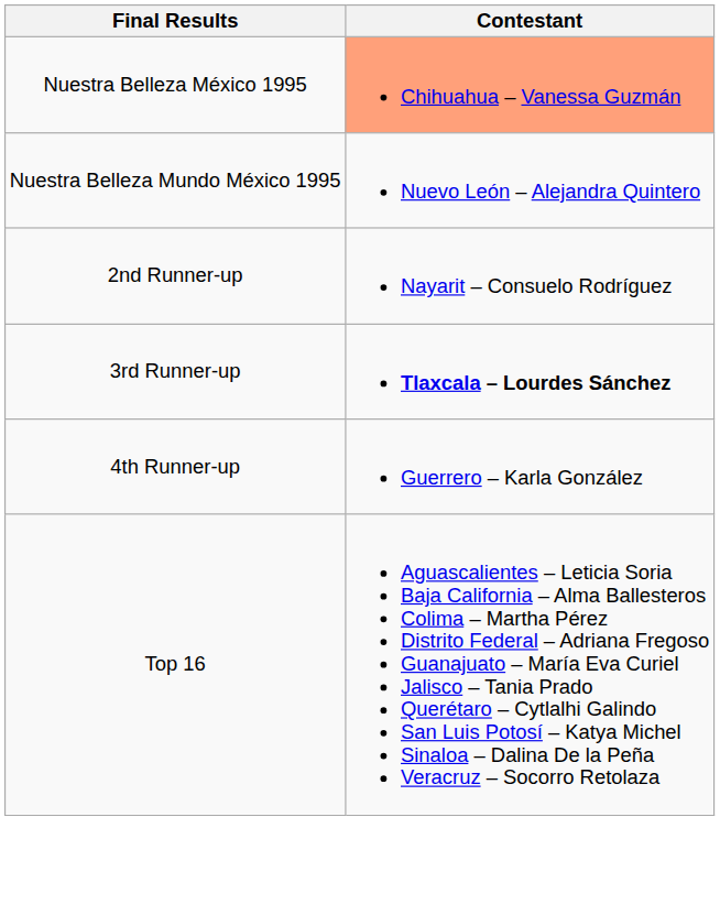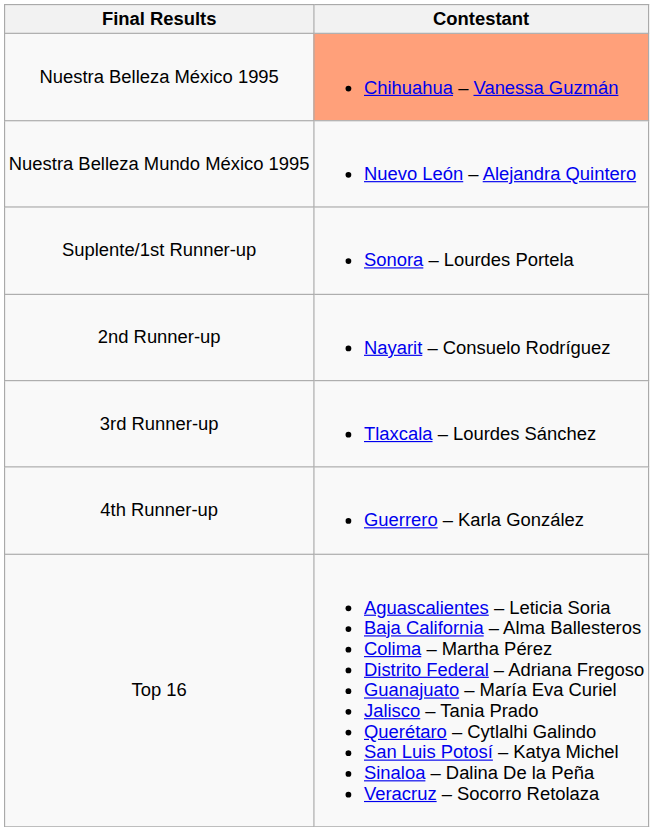+ row: Suplente/1st Runner-up | Sonora – Lourdes Portela
3rd Runner-up | Contestant: bold -> normal
